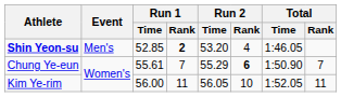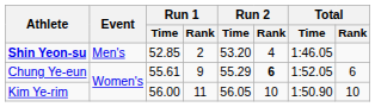Shin Yeon-su | Run 1 / Rank: bold -> normal
Chung Ye-eun | Run 1 / Rank: 7 -> 9
Chung Ye-eun | Total / Time: 1:50.90 -> 1:52.05
Chung Ye-eun | Total / Rank: 7 -> 6
Kim Ye-rim | Total / Time: 1:52.05 -> 1:50.90
Kim Ye-rim | Total / Rank: 11 -> 10
